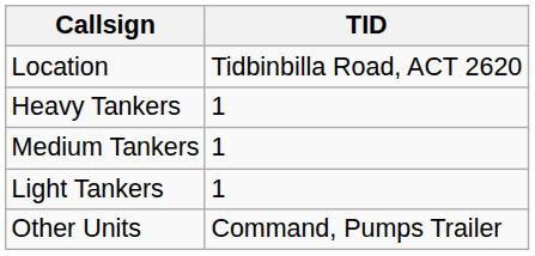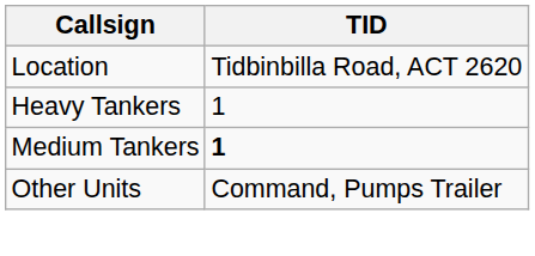Medium Tankers | TID: normal -> bold
- row: Light Tankers | 1
